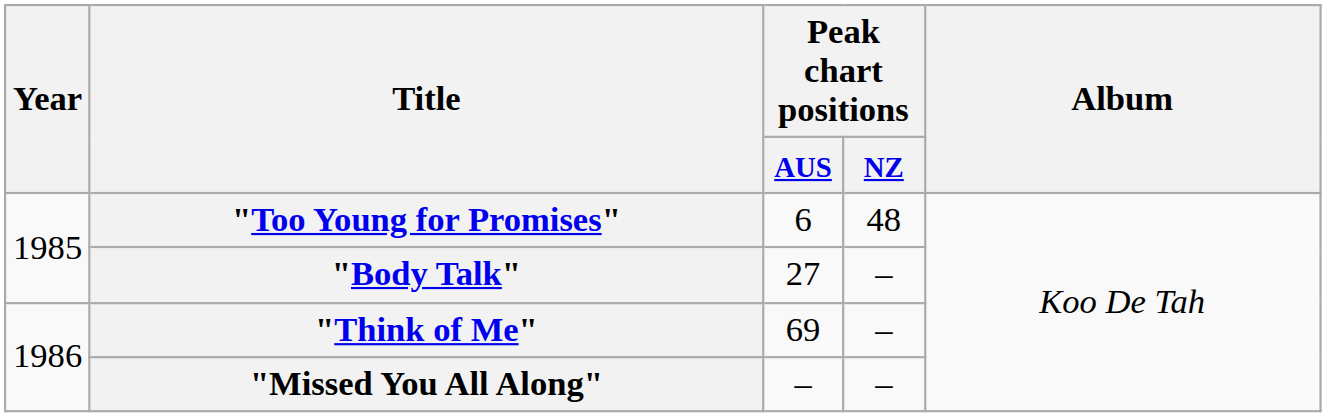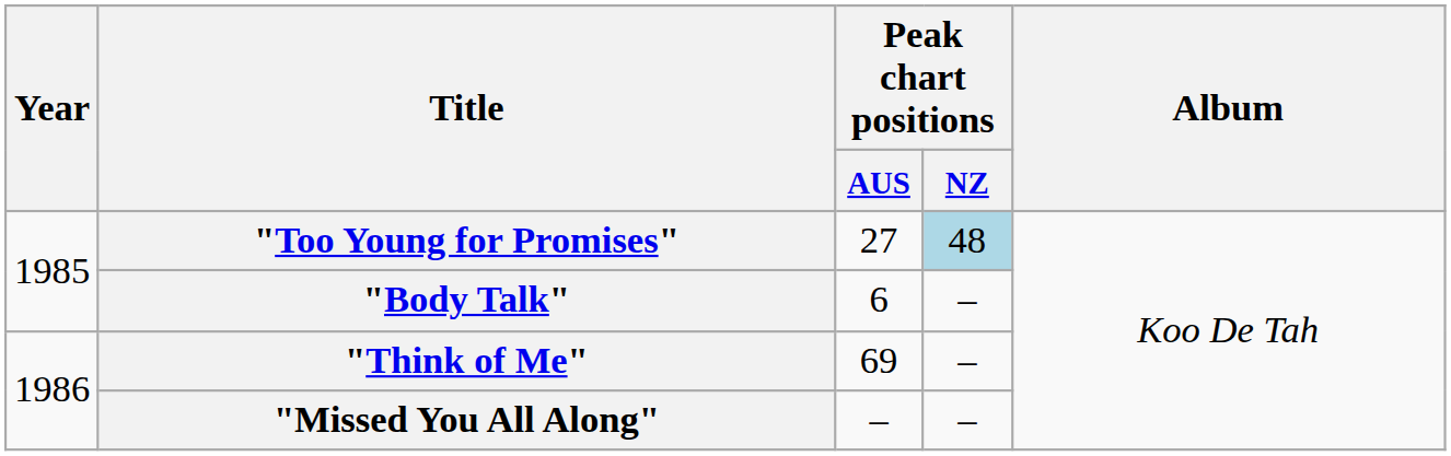"Too Young for Promises" | Peak chart positions / AUS: 6 -> 27
"Too Young for Promises" | Peak chart positions / NZ: no background -> lightblue background
"Body Talk" | Peak chart positions / AUS: 27 -> 6
